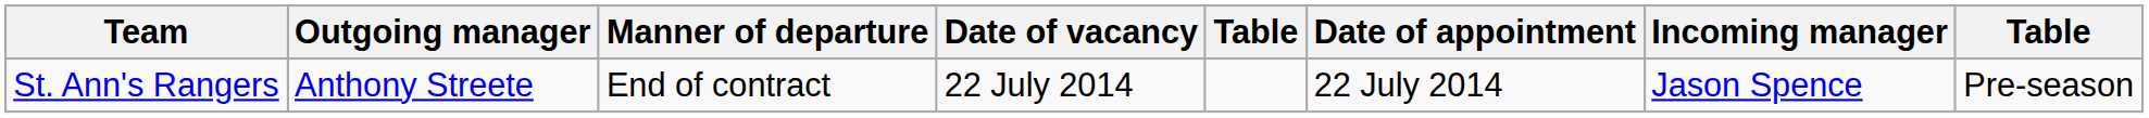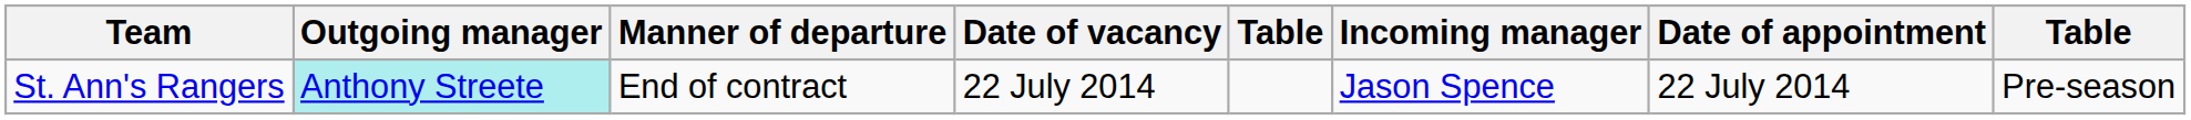columns swapped: Incoming manager <-> Date of appointment
St. Ann's Rangers | Outgoing manager: no background -> paleturquoise background
